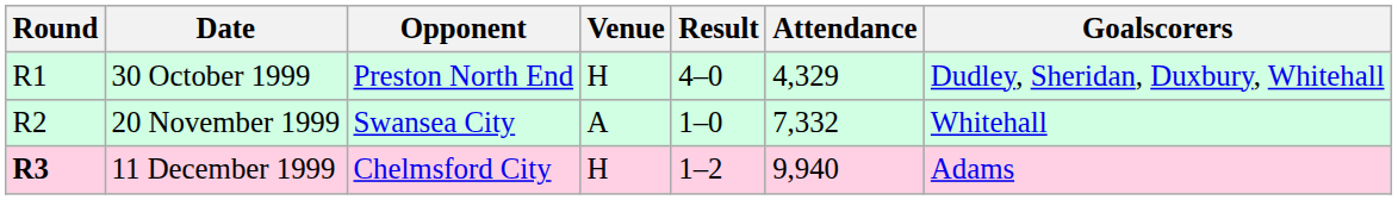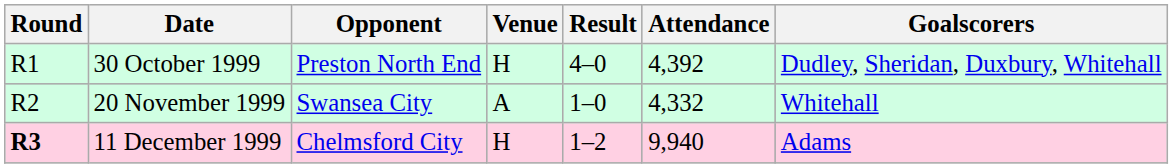30 October 1999 | Attendance: 4,329 -> 4,392
20 November 1999 | Attendance: 7,332 -> 4,332
